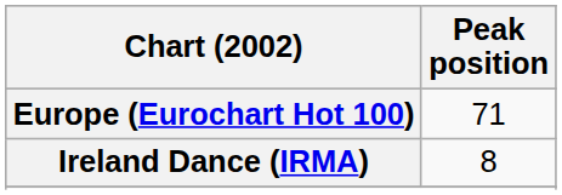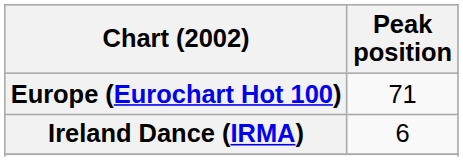Ireland Dance (IRMA) | Peak position: 8 -> 6
